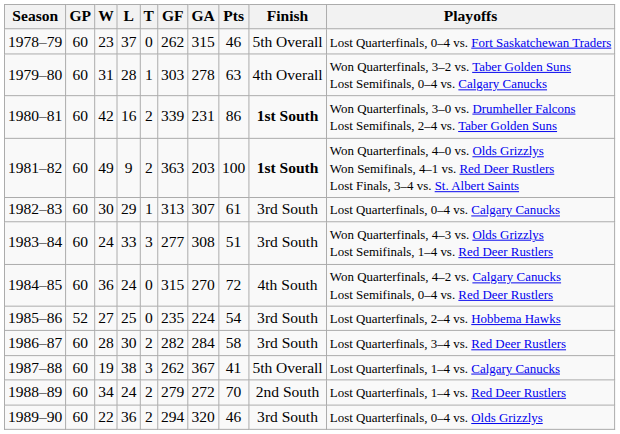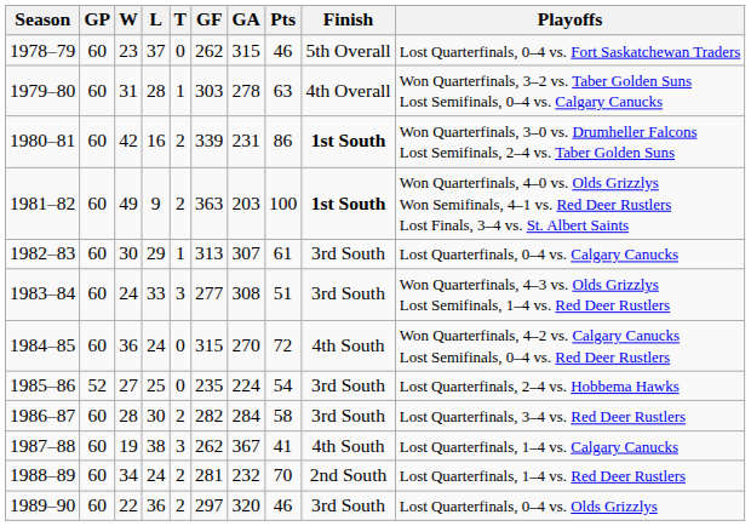1987–88 | Finish: 5th Overall -> 4th South
1988–89 | GF: 279 -> 281
1988–89 | GA: 272 -> 232
1989–90 | GF: 294 -> 297
